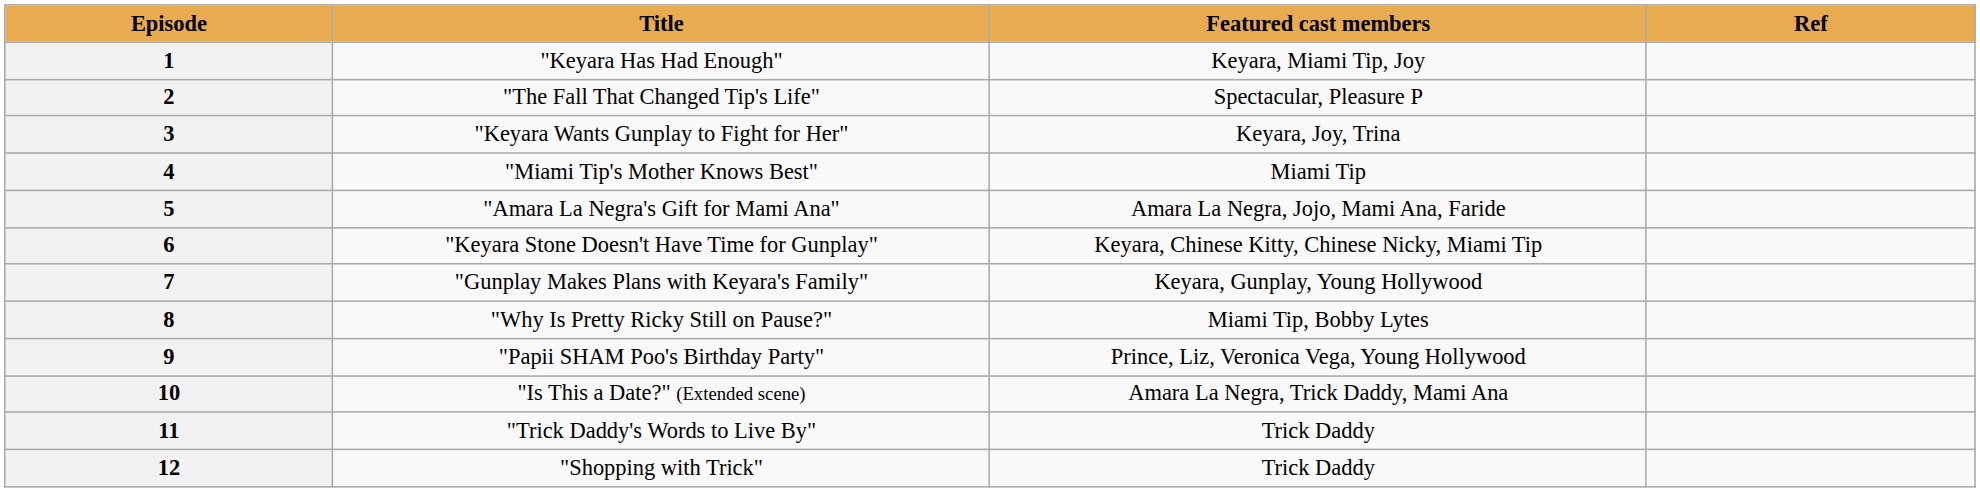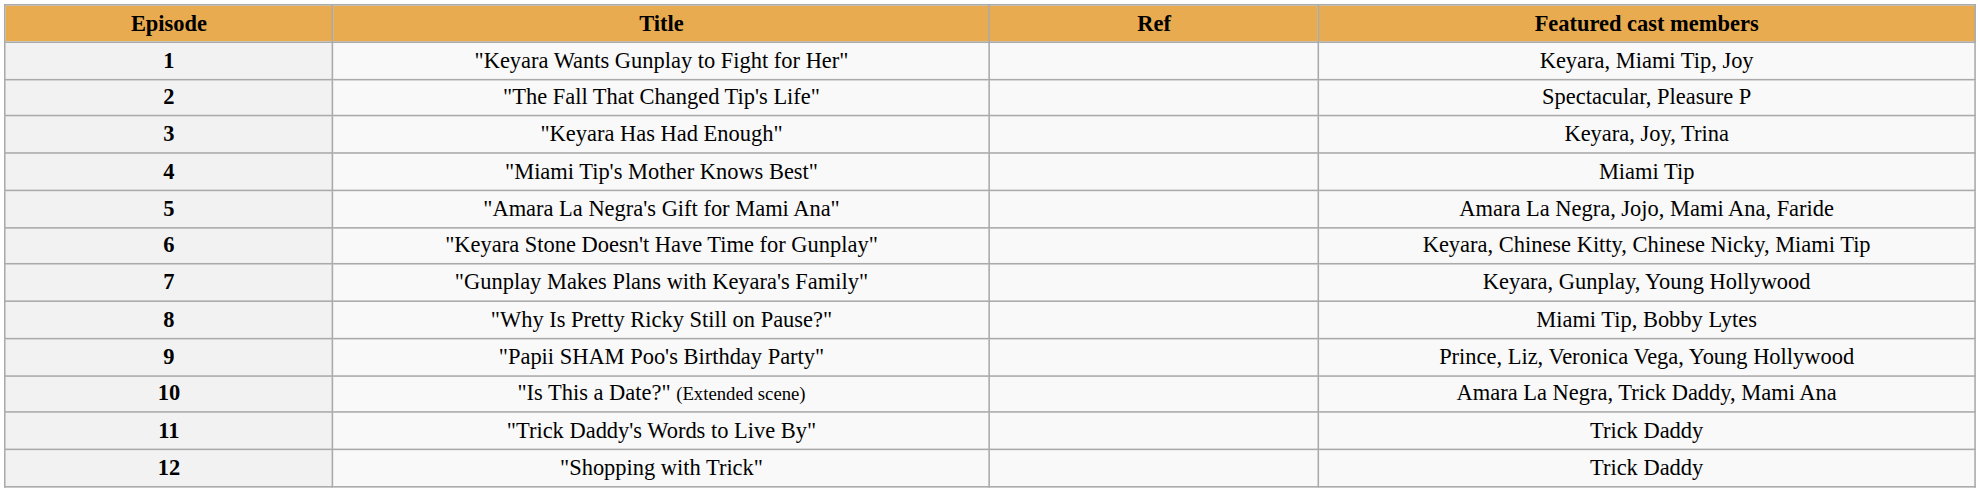columns swapped: Featured cast members <-> Ref
1 | Title: "Keyara Has Had Enough" -> "Keyara Wants Gunplay to Fight for Her"
3 | Title: "Keyara Wants Gunplay to Fight for Her" -> "Keyara Has Had Enough"
